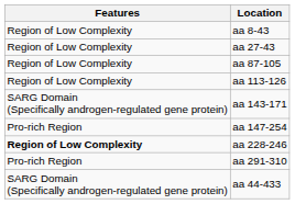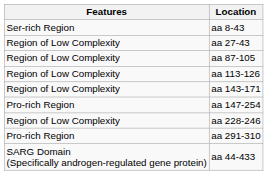aa 8-43 | Features: Region of Low Complexity -> Ser-rich Region
aa 143-171 | Features: SARG Domain (Specifically androgen-regulated gene protein) -> Region of Low Complexity
aa 228-246 | Features: bold -> normal
